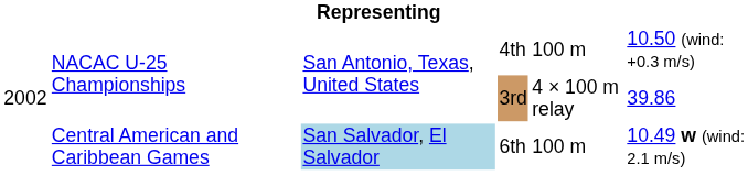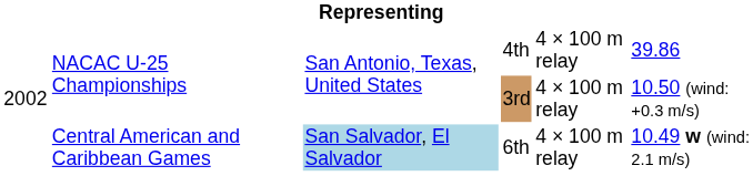4th | column 5: 100 m -> 4 × 100 m relay
4th | column 6: 10.50 (wind: +0.3 m/s) -> 39.86
3rd | column 6: 39.86 -> 10.50 (wind: +0.3 m/s)
6th | column 5: 100 m -> 4 × 100 m relay
